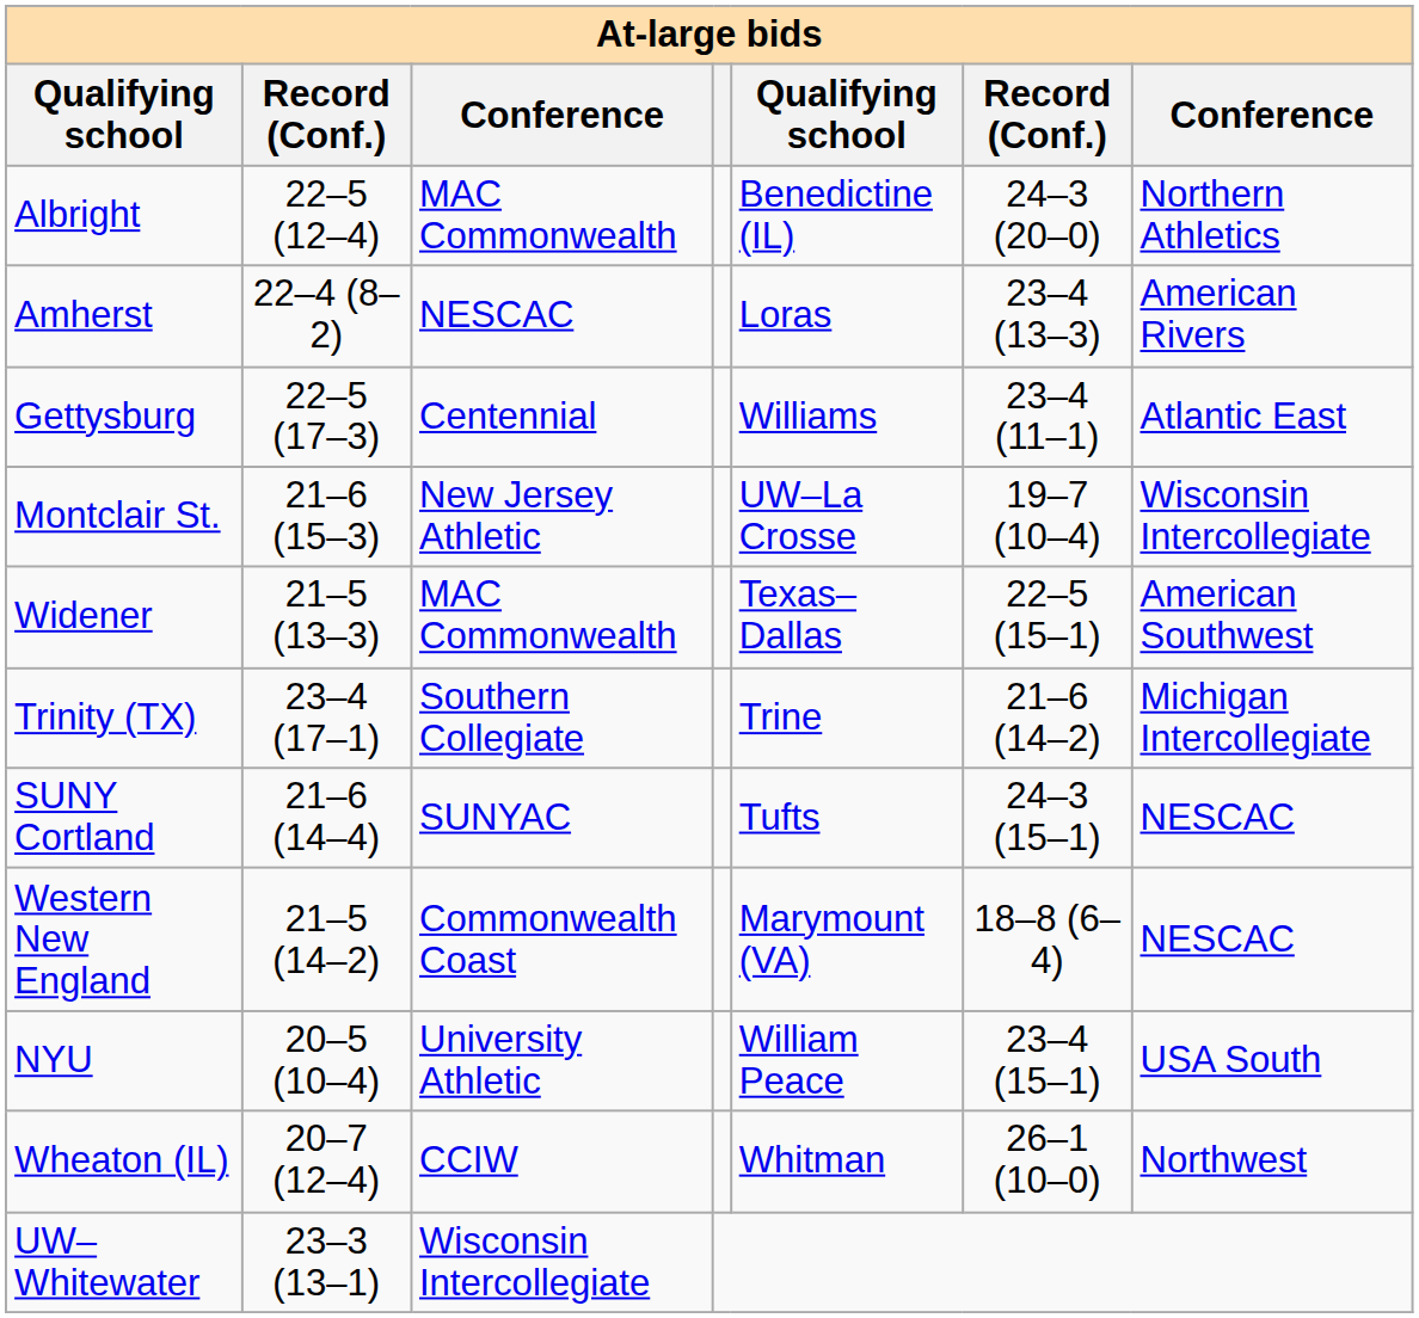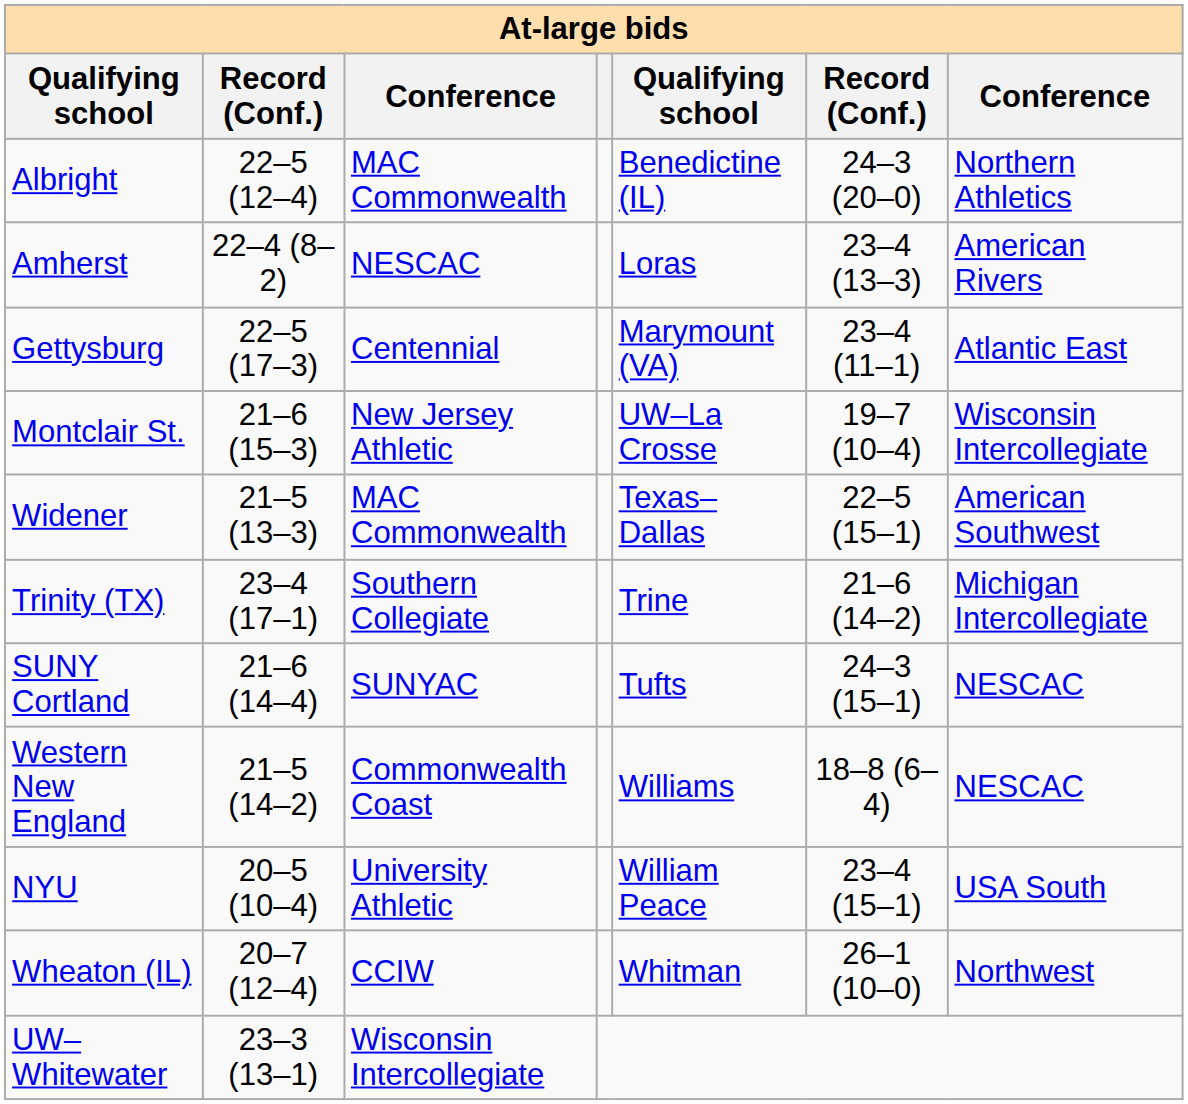Gettysburg | column 5: Williams -> Marymount (VA)
Western New England | column 5: Marymount (VA) -> Williams
